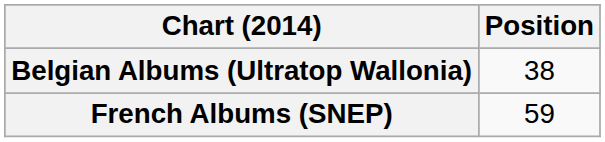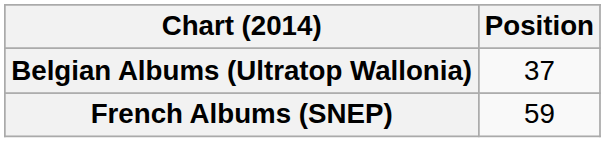Belgian Albums (Ultratop Wallonia) | Position: 38 -> 37
